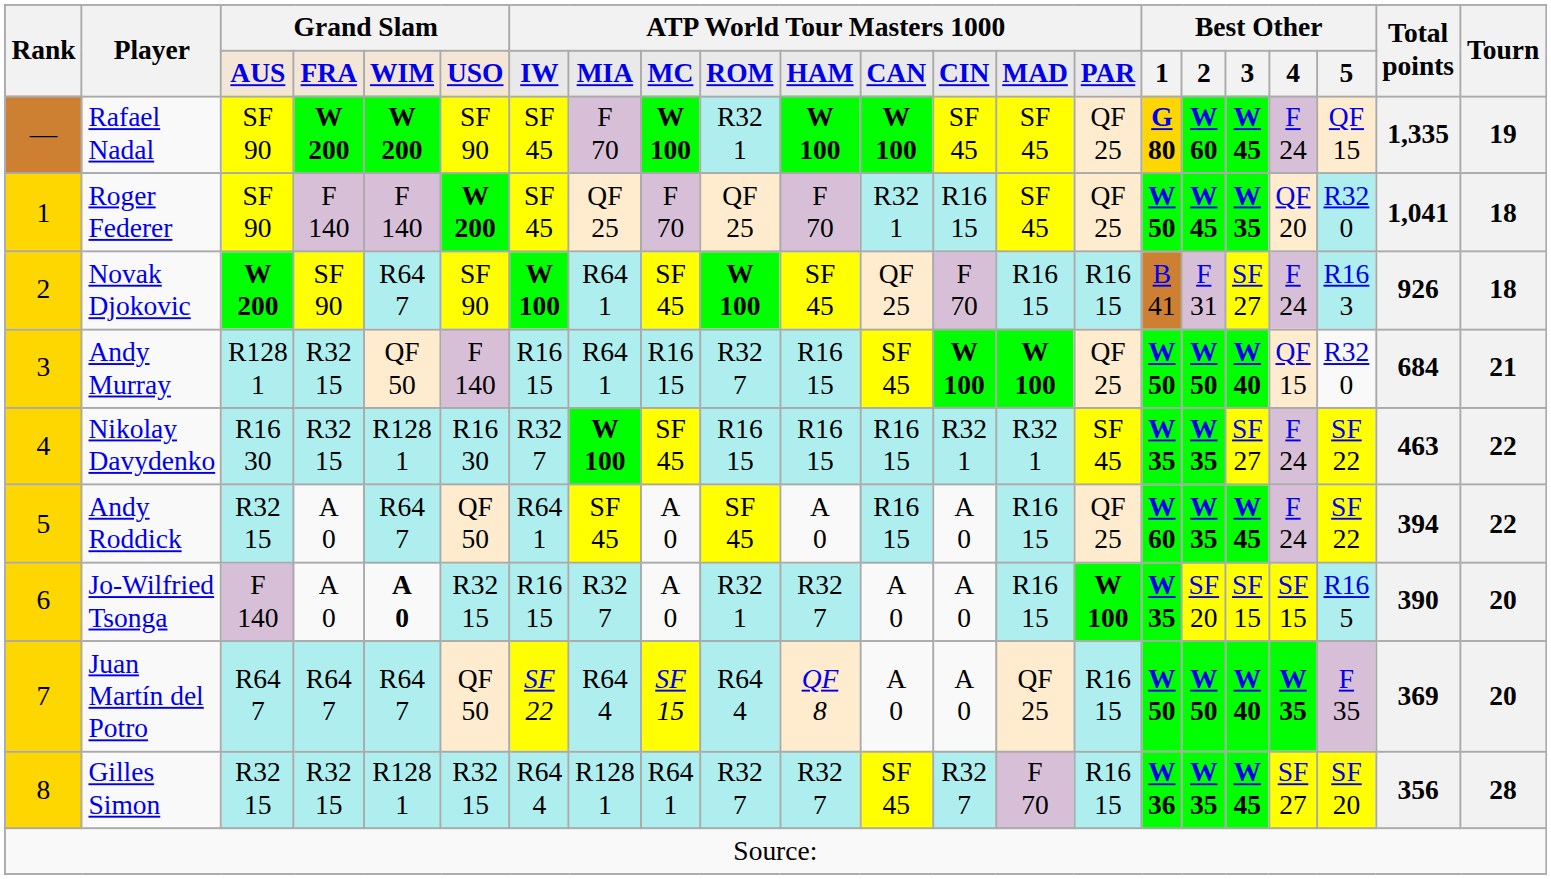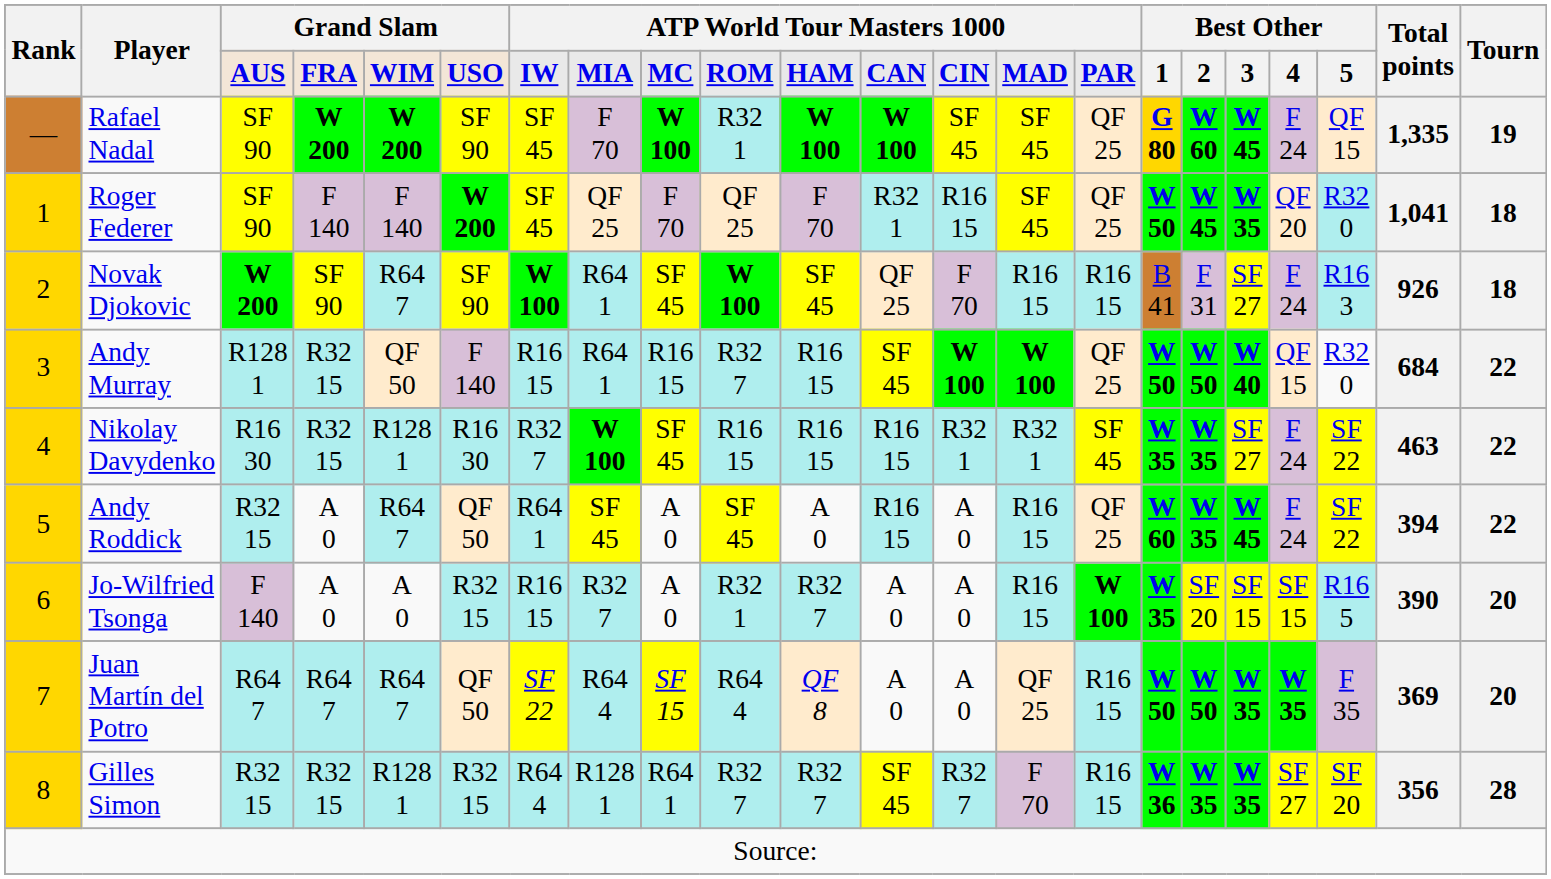Andy Murray | Tourn: 21 -> 22
Jo-Wilfried Tsonga | column 5: bold -> normal
Juan Martín del Potro | column 18: W 40 -> W 35
Gilles Simon | column 18: W 45 -> W 35
